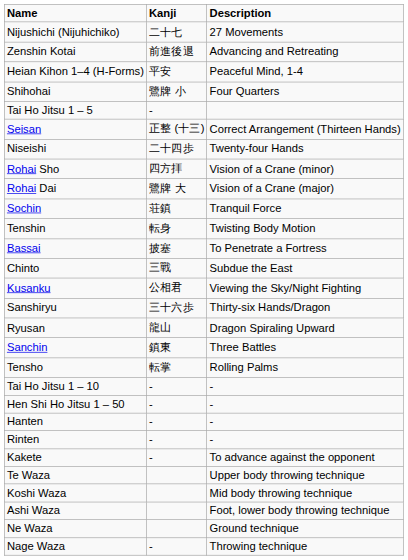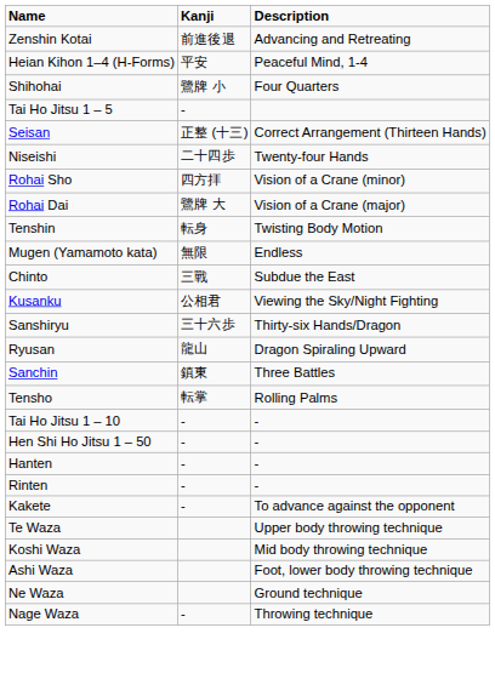- row: Nijushichi (Nijuhichiko) | 二十七 | 27 Movements
- row: Sochin | 荘鎮 | Tranquil Force
+ row: Mugen (Yamamoto kata) | 無限 | Endless
- row: Bassai | 披塞 | To Penetrate a Fortress
